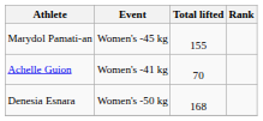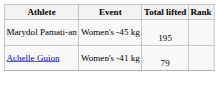Marydol Pamati-an | Total lifted: 155 -> 195
Achelle Guion | Total lifted: 70 -> 79
- row: Denesia Esnara | Women's -50 kg | 168
